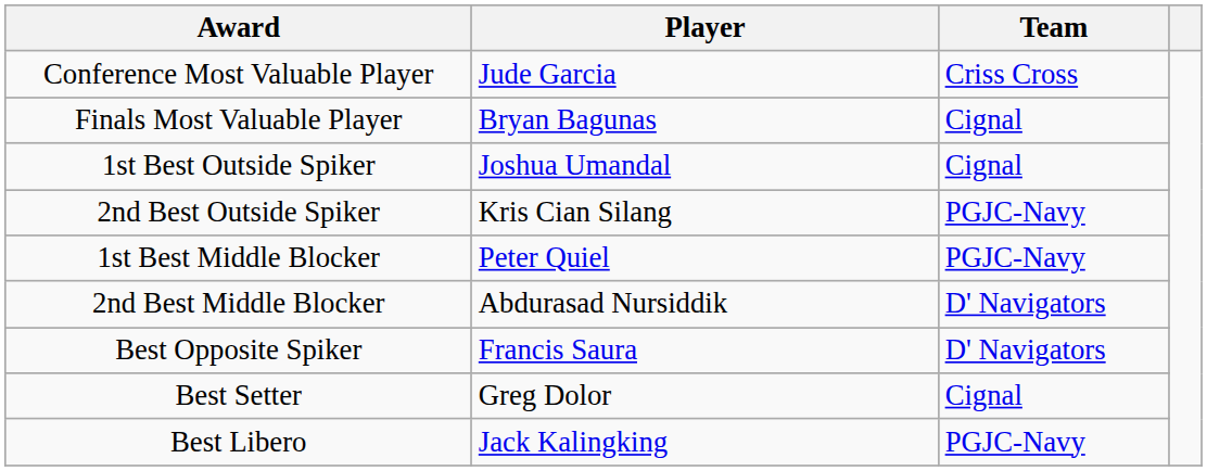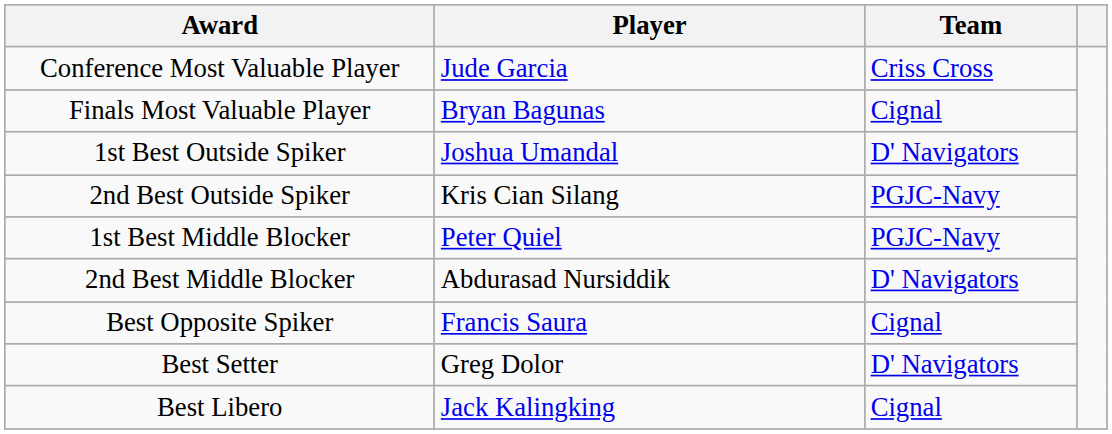1st Best Outside Spiker | Team: Cignal -> D' Navigators
Best Opposite Spiker | Team: D' Navigators -> Cignal
Best Setter | Team: Cignal -> D' Navigators
Best Libero | Team: PGJC-Navy -> Cignal
